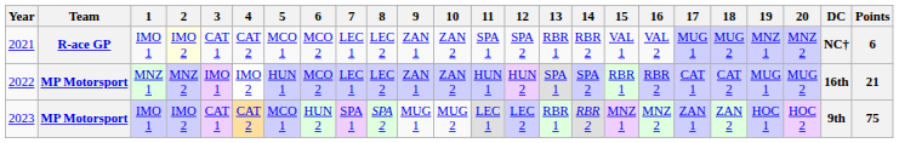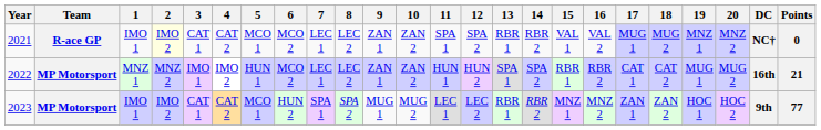2021 | Points: 6 -> 0
2023 | Points: 75 -> 77
